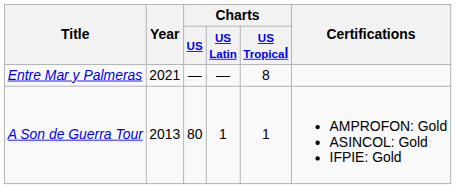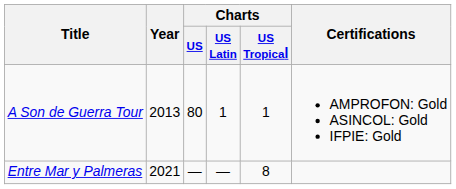rows swapped: A Son de Guerra Tour <-> Entre Mar y Palmeras
